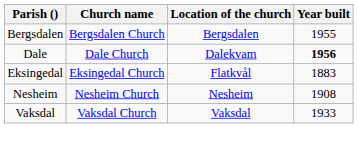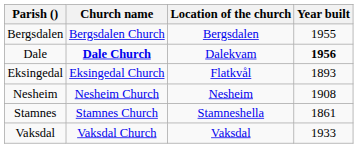Dale | Church name: normal -> bold
Eksingedal | Year built: 1883 -> 1893
+ row: Stamnes | Stamnes Church | Stamneshella | 1861
